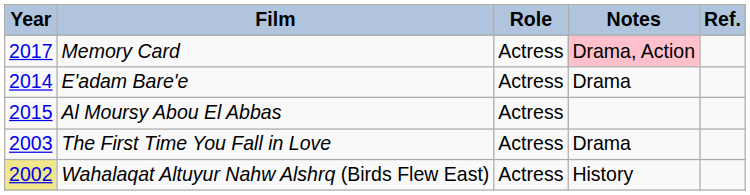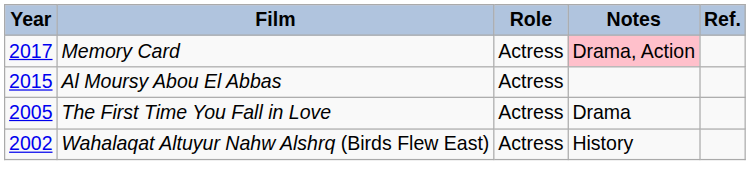- row: 2014 | E'adam Bare'e | Actress | Drama
The First Time You Fall in Love | Year: 2003 -> 2005
Wahalaqat Altuyur Nahw Alshrq (Birds Flew East) | Year: khaki background -> no background
